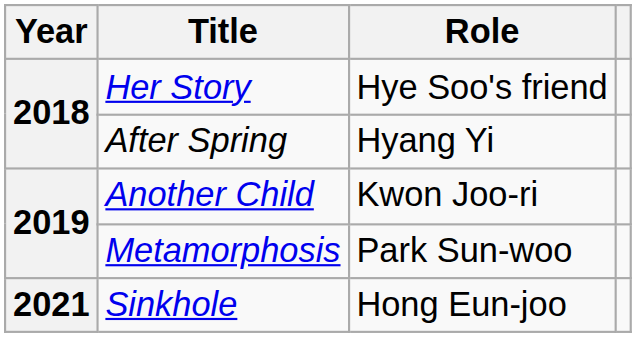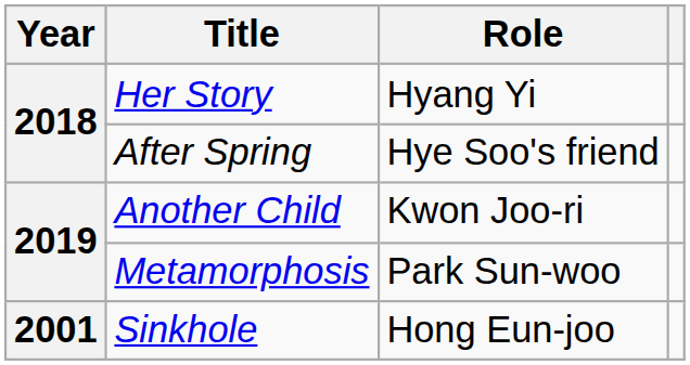Her Story | Role: Hye Soo's friend -> Hyang Yi
After Spring | Role: Hyang Yi -> Hye Soo's friend
Sinkhole | Year: 2021 -> 2001
